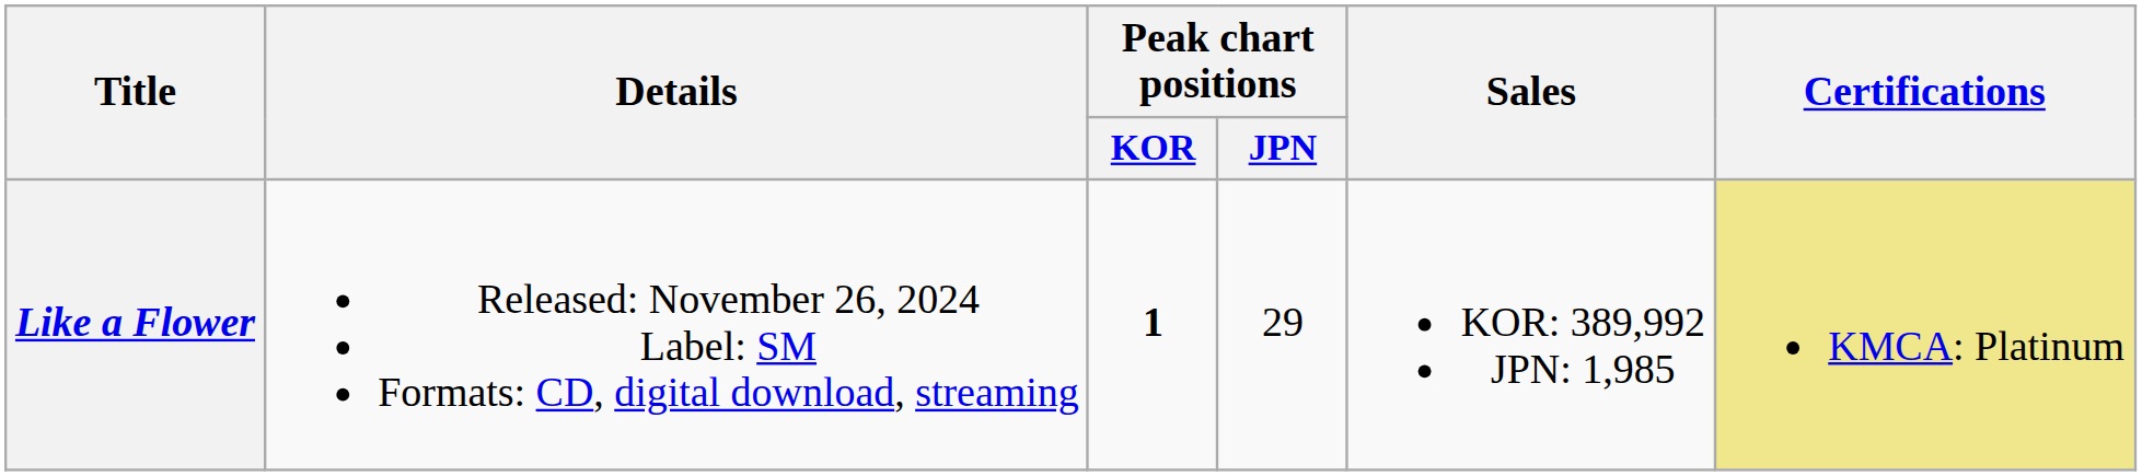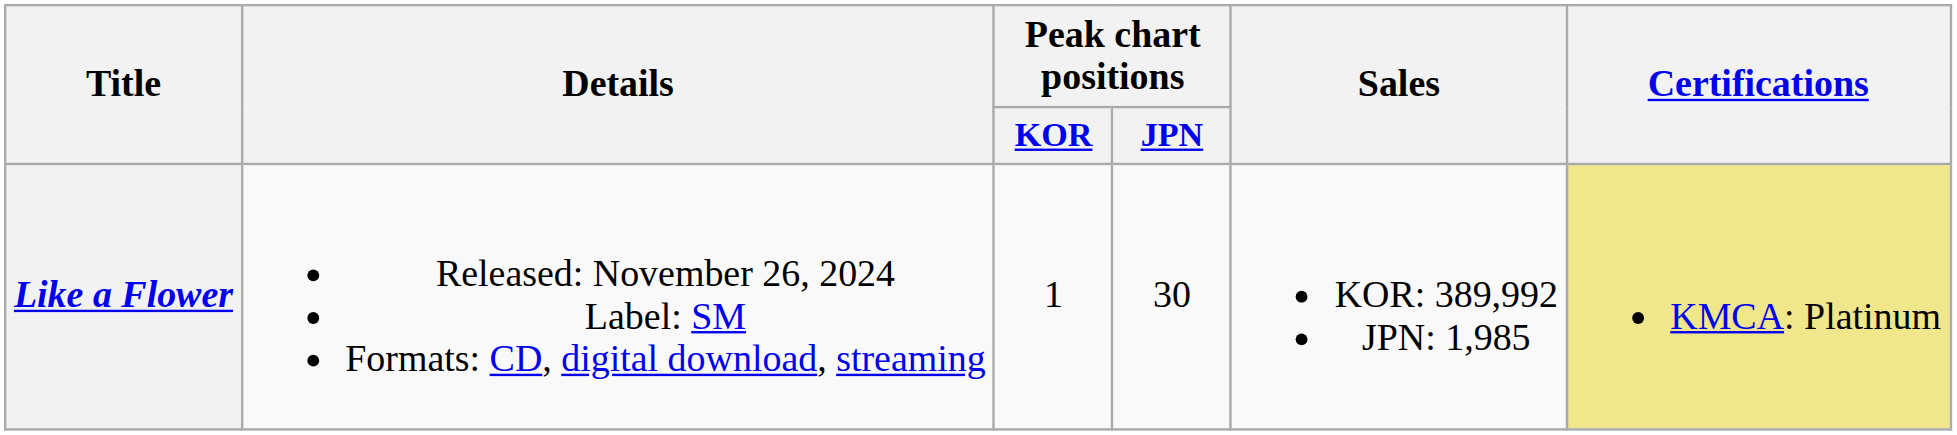Like a Flower | Peak chart positions / KOR: bold -> normal
Like a Flower | Peak chart positions / JPN: 29 -> 30
